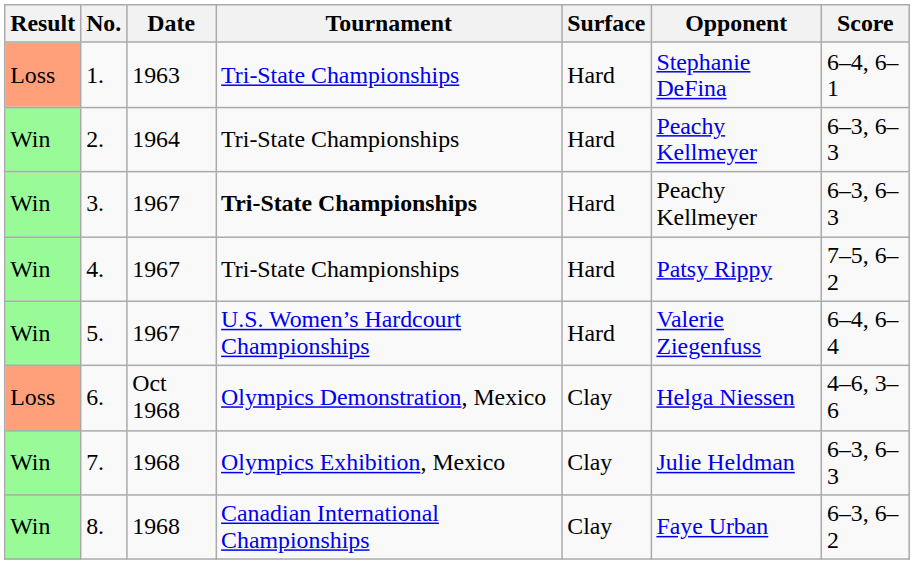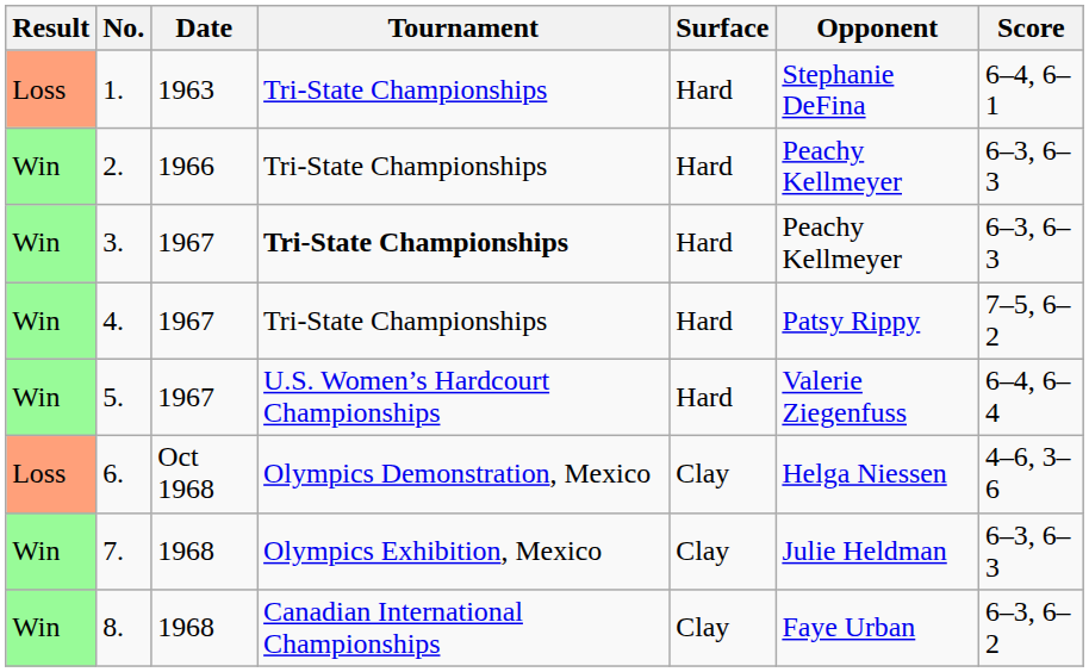2. | Date: 1964 -> 1966
